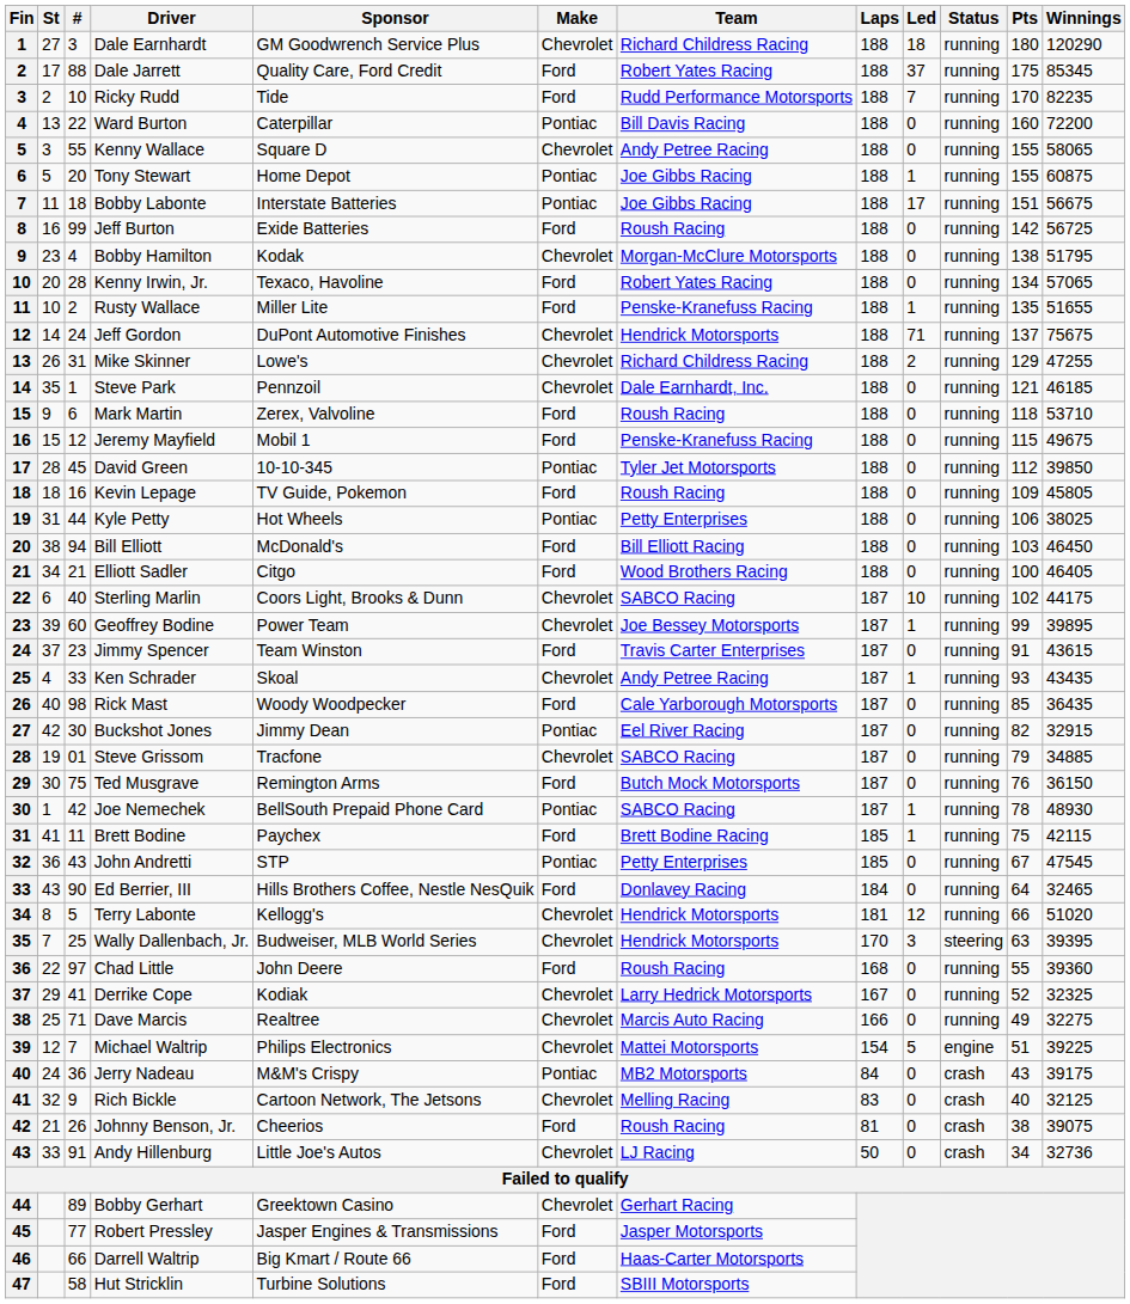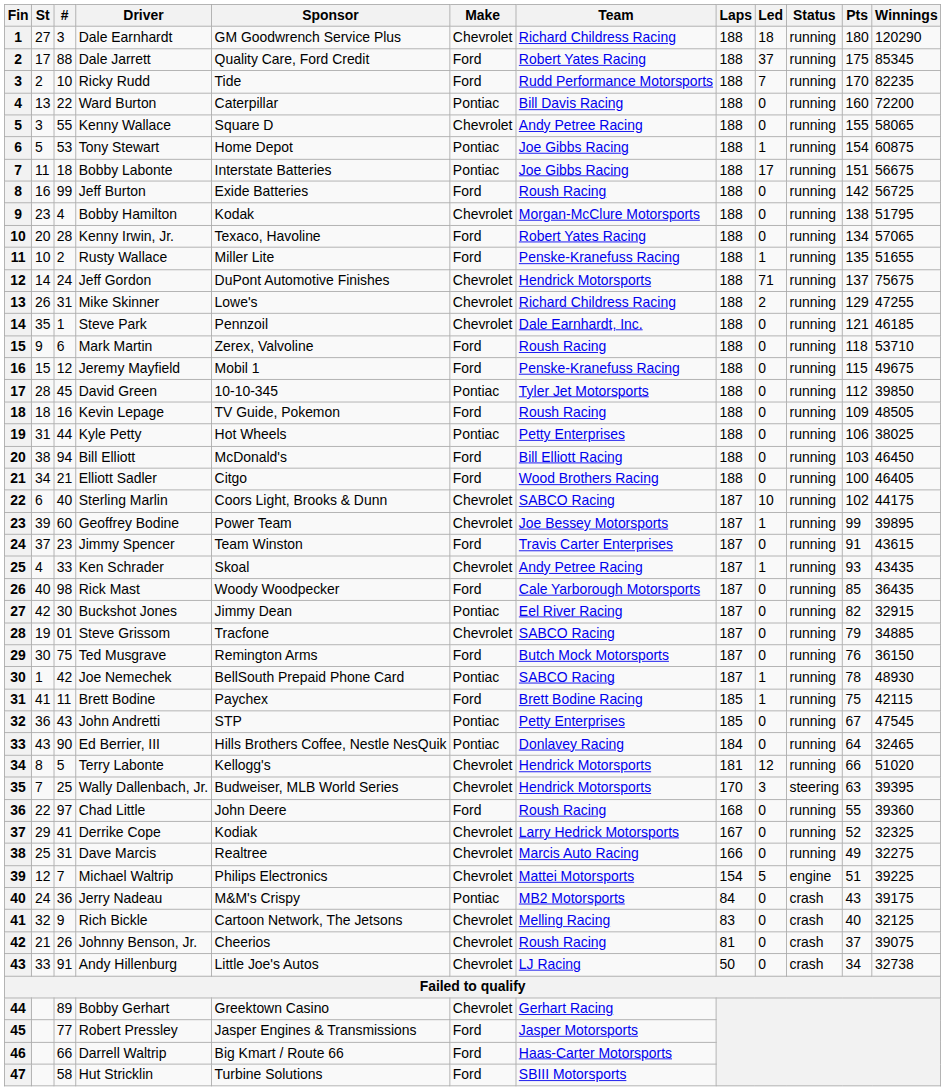Tony Stewart | #: 20 -> 53
Tony Stewart | Pts: 155 -> 154
Kevin Lepage | Winnings: 45805 -> 48505
Ed Berrier, III | Make: Ford -> Pontiac
Dave Marcis | #: 71 -> 31
Johnny Benson, Jr. | Make: Ford -> Chevrolet
Johnny Benson, Jr. | Pts: 38 -> 37
Andy Hillenburg | Winnings: 32736 -> 32738
